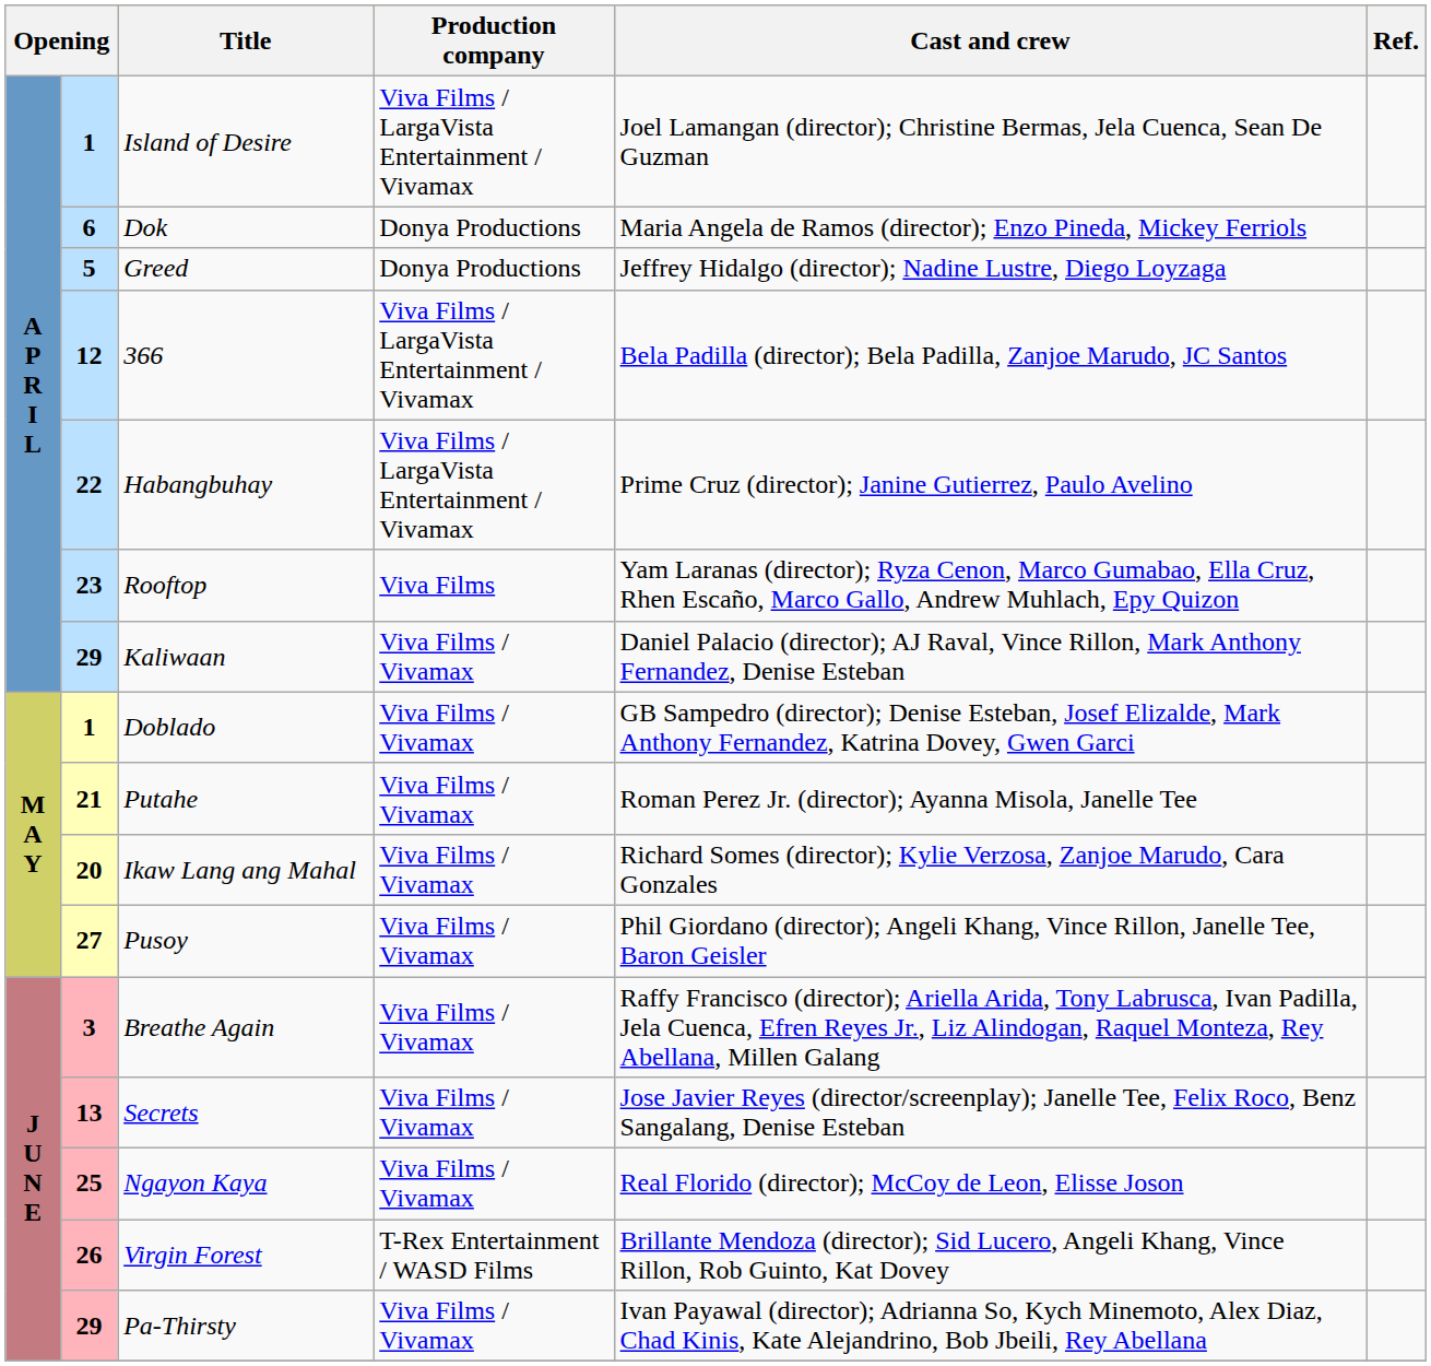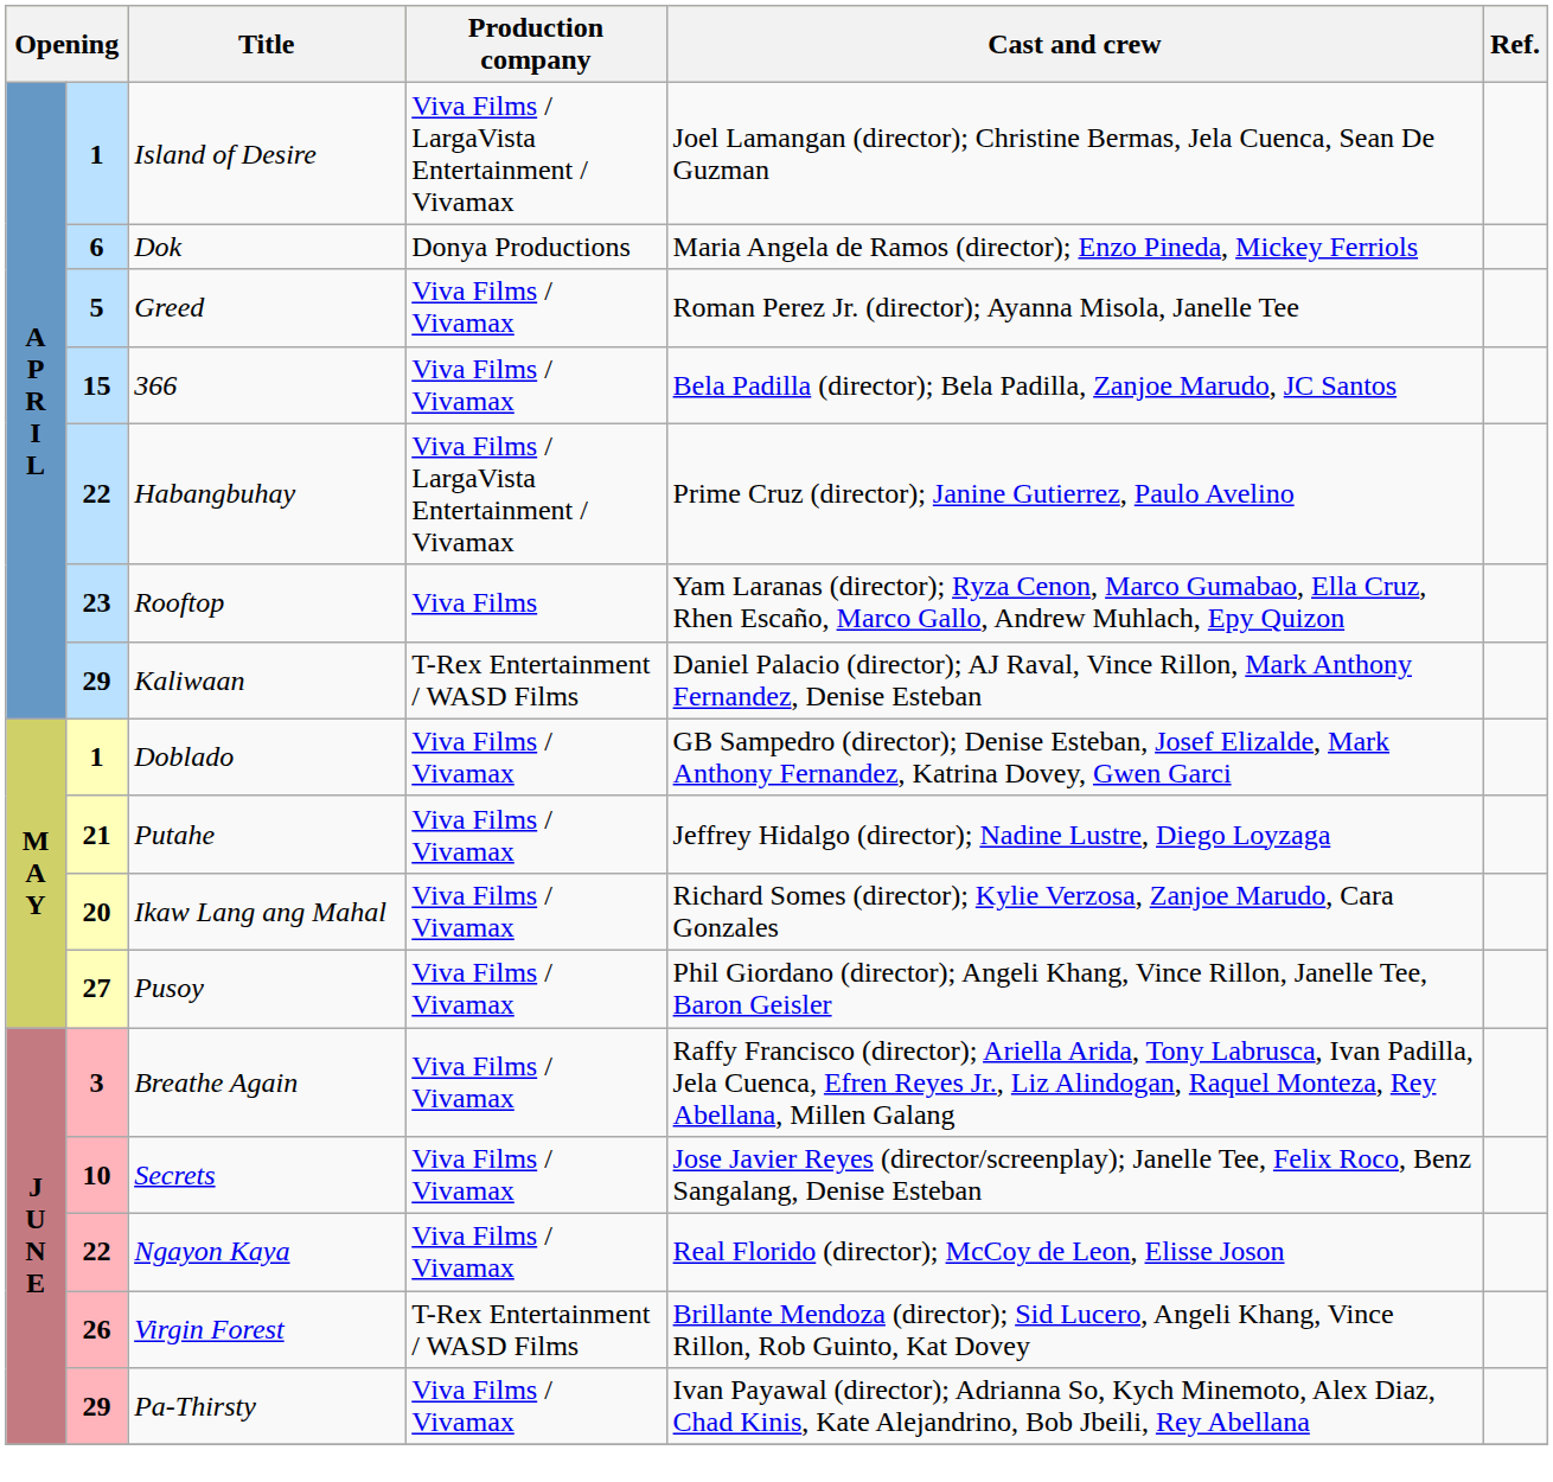Greed | Production company: Donya Productions -> Viva Films / Vivamax
Greed | Cast and crew: Jeffrey Hidalgo (director); Nadine Lustre, Diego Loyzaga -> Roman Perez Jr. (director); Ayanna Misola, Janelle Tee
366 | column 2: 12 -> 15
366 | Production company: Viva Films / LargaVista Entertainment / Vivamax -> Viva Films / Vivamax
Kaliwaan | Production company: Viva Films / Vivamax -> T-Rex Entertainment / WASD Films
Putahe | Cast and crew: Roman Perez Jr. (director); Ayanna Misola, Janelle Tee -> Jeffrey Hidalgo (director); Nadine Lustre, Diego Loyzaga
Secrets | column 2: 13 -> 10
Ngayon Kaya | column 2: 25 -> 22
